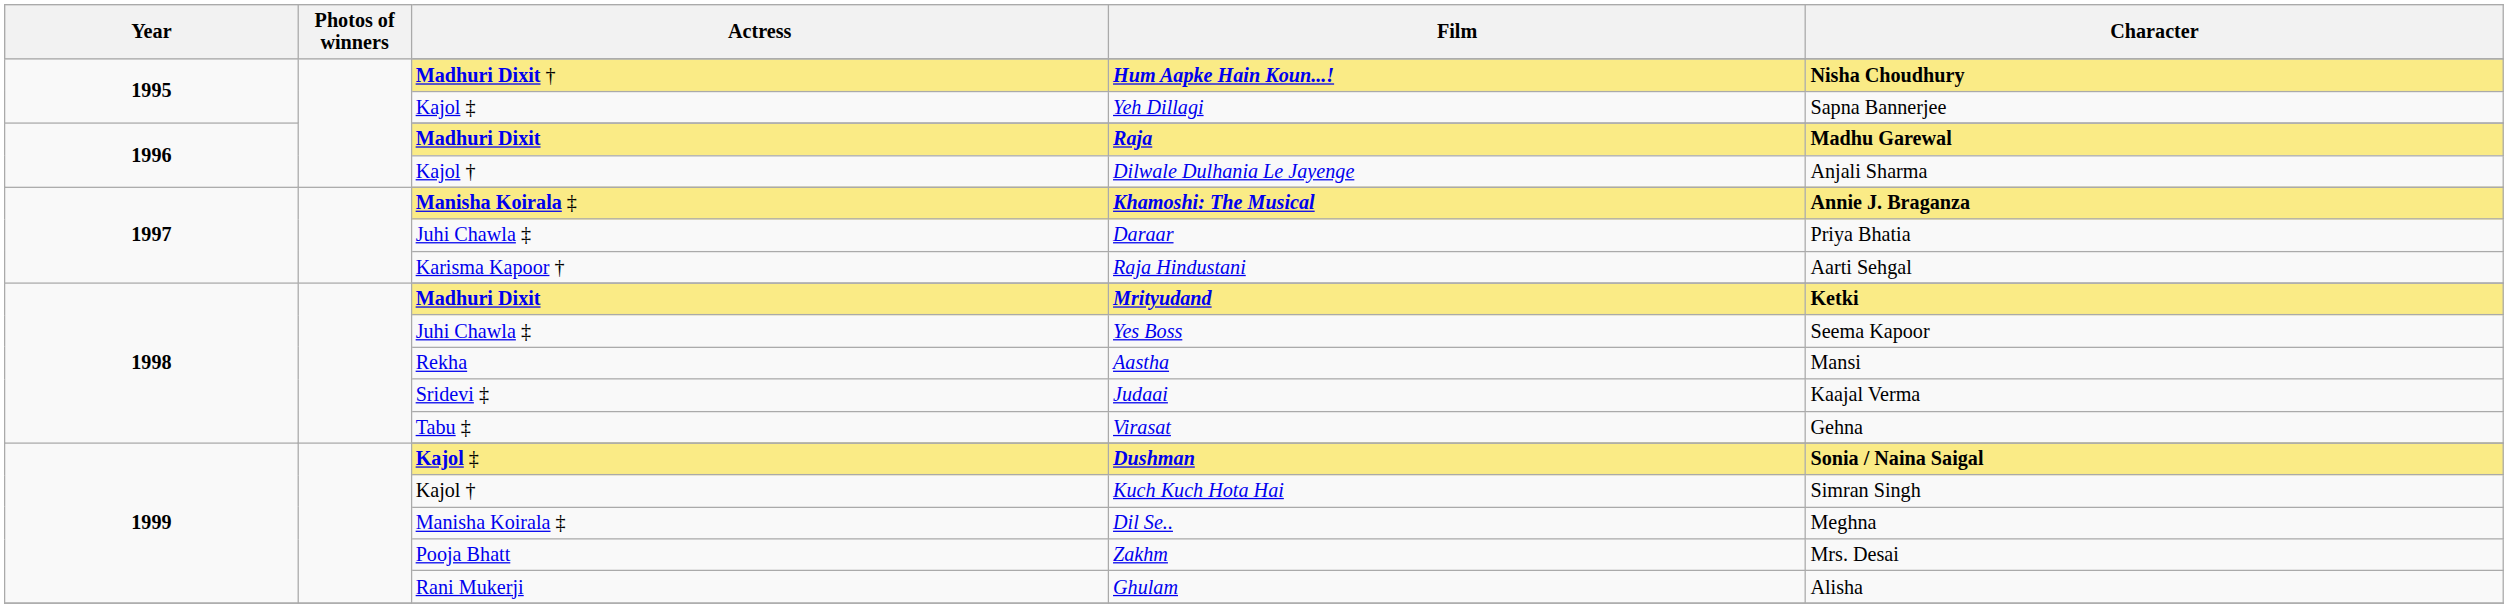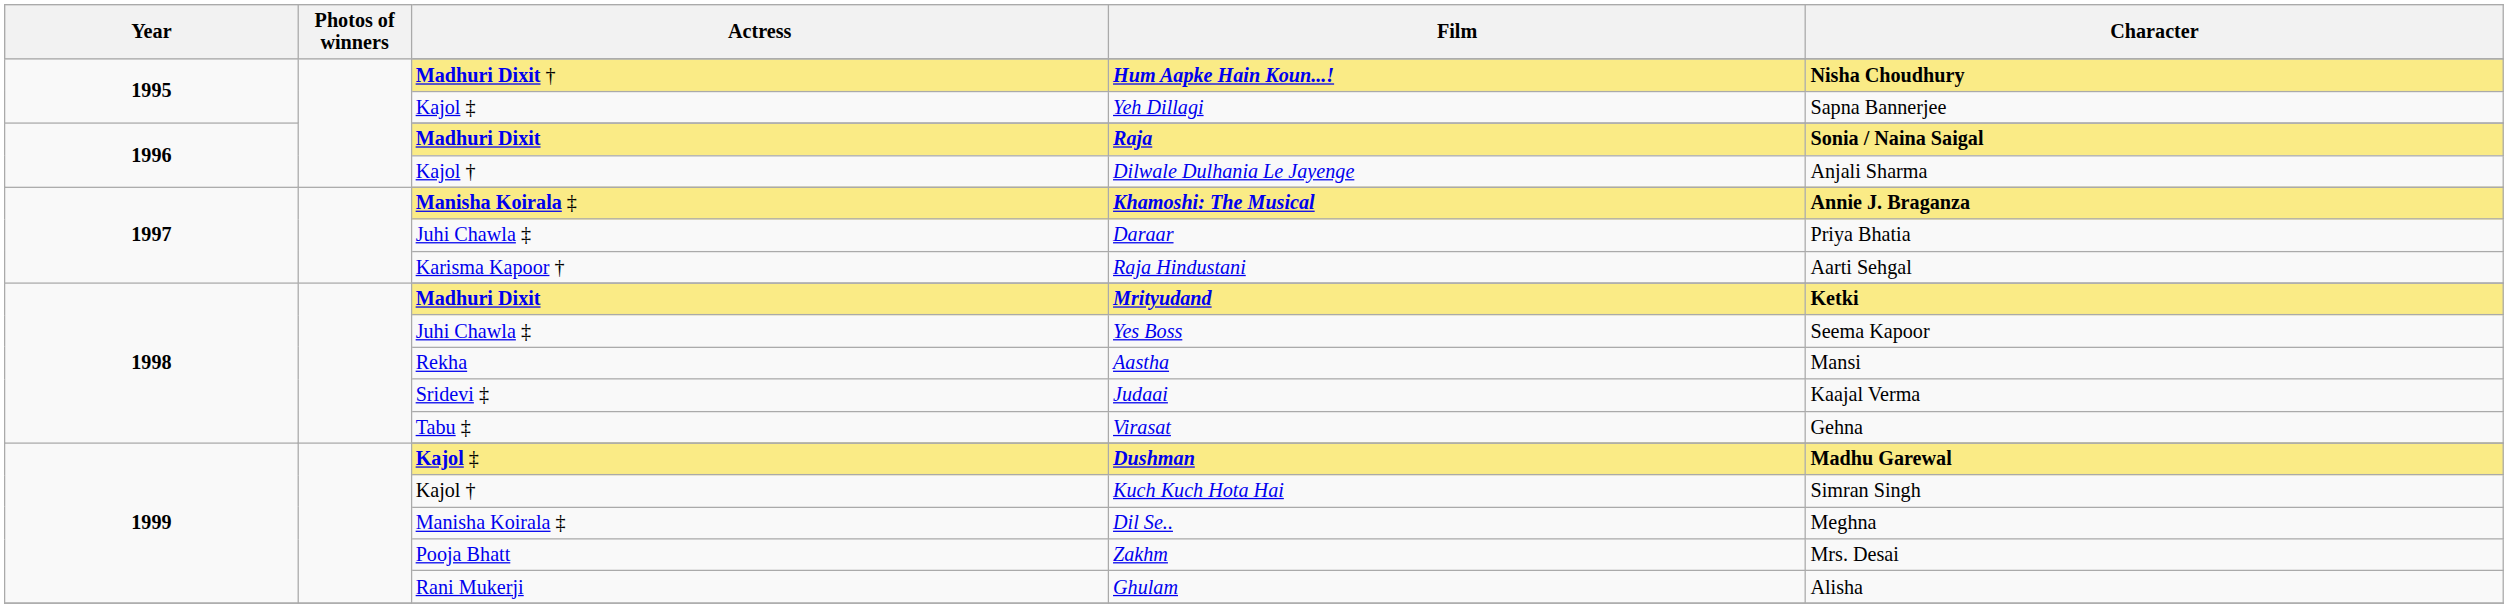Raja | Character: Madhu Garewal -> Sonia / Naina Saigal
Dushman | Character: Sonia / Naina Saigal -> Madhu Garewal
